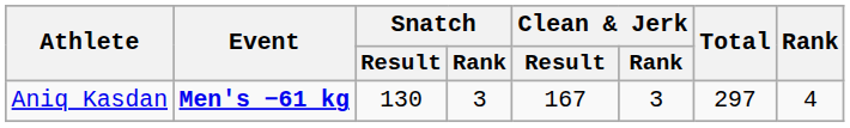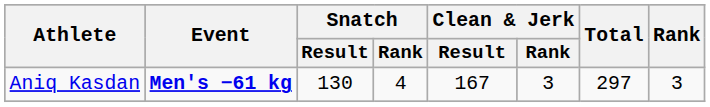Aniq Kasdan | Snatch / Rank: 3 -> 4
Aniq Kasdan | Rank: 4 -> 3
